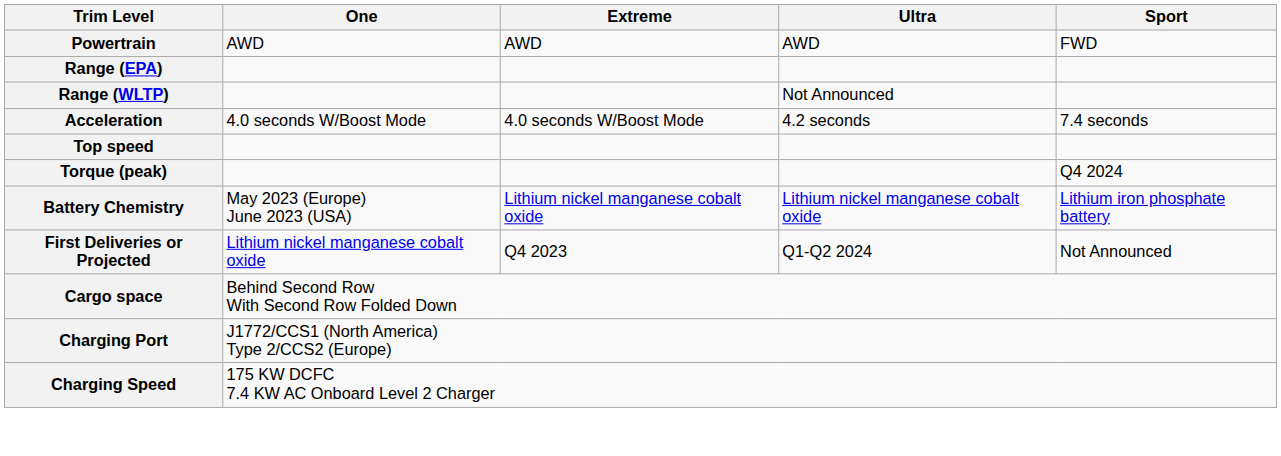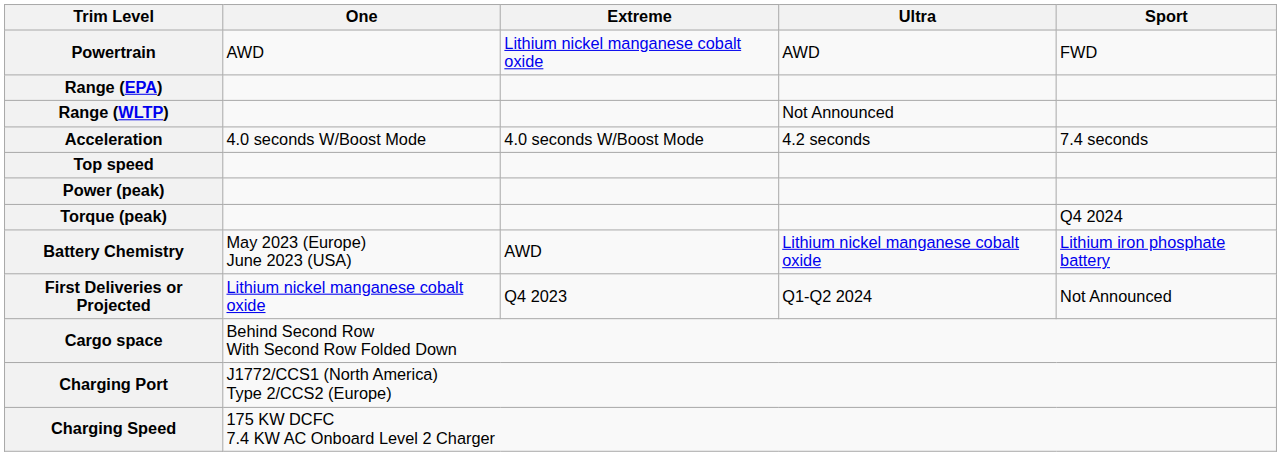Powertrain | Extreme: AWD -> Lithium nickel manganese cobalt oxide
+ row: Power (peak)
Battery Chemistry | Extreme: Lithium nickel manganese cobalt oxide -> AWD
